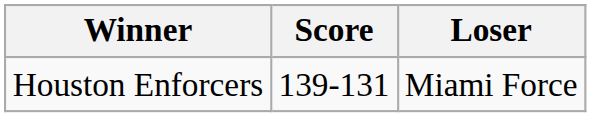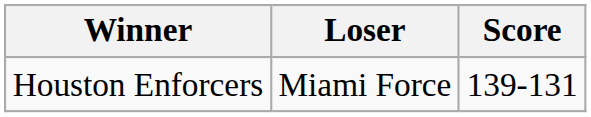columns swapped: Loser <-> Score
